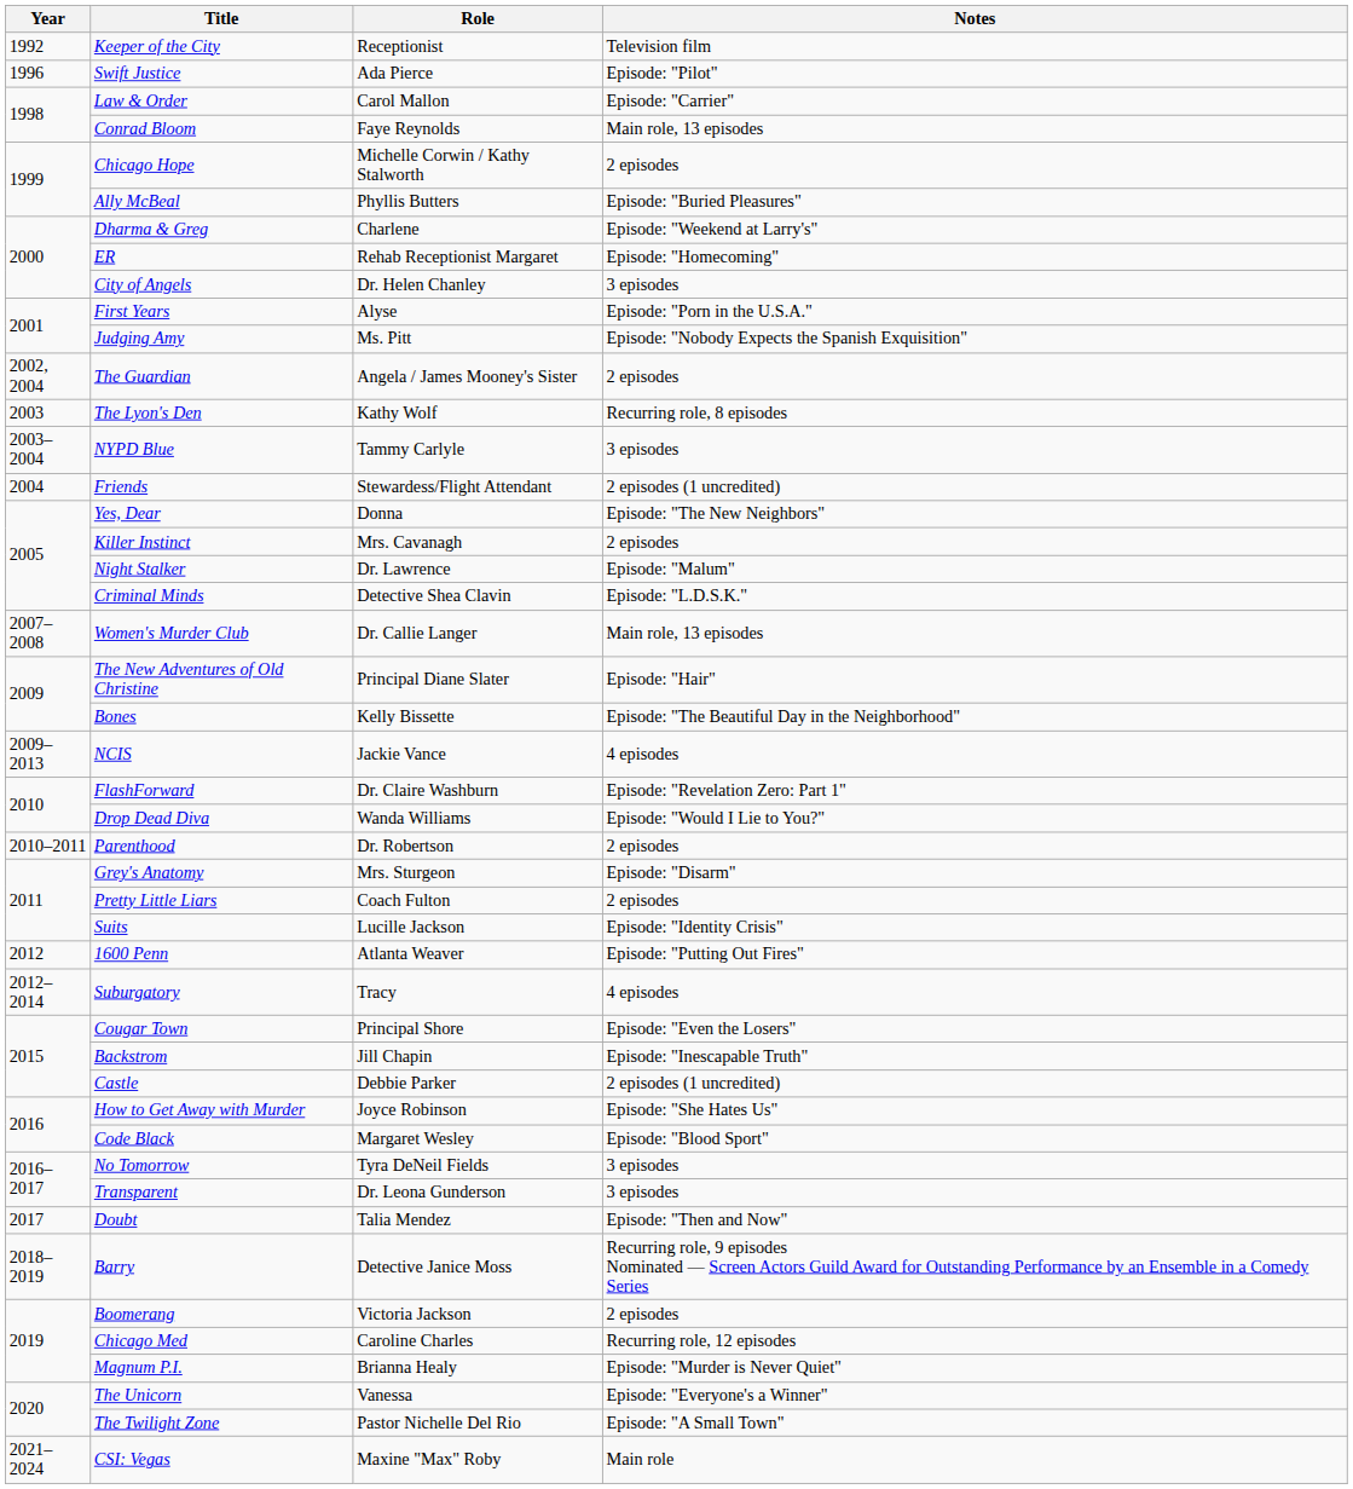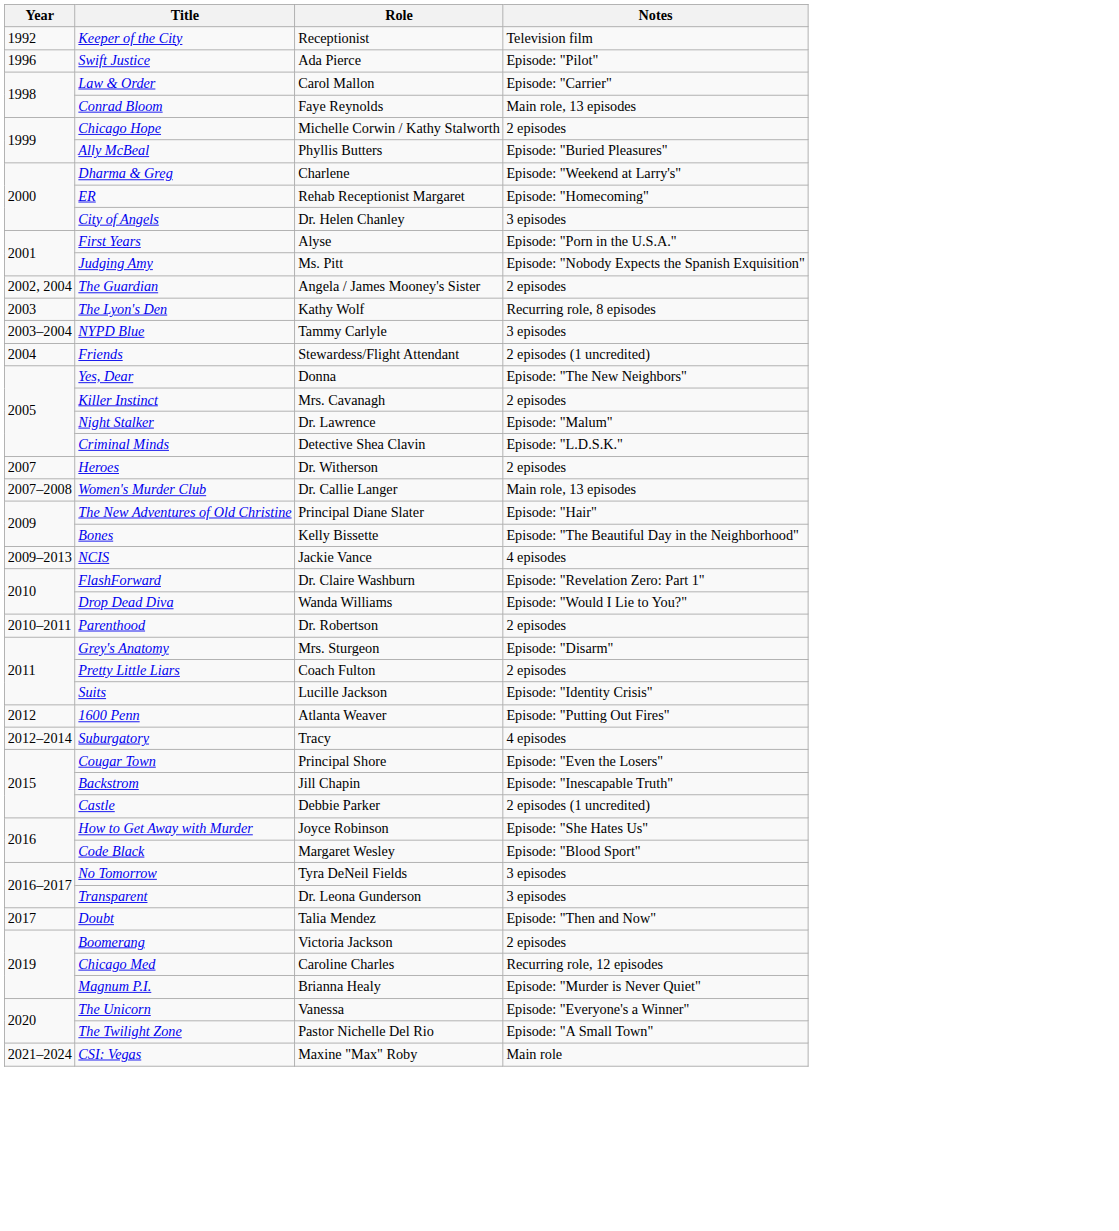+ row: 2007 | Heroes | Dr. Witherson | 2 episodes
- row: 2018–2019 | Barry | Detective Janice Moss | Recurring role, 9 episodes Nominated — Screen Actors Guild Award for Outstanding Performance by an Ensemble in a Comedy Series
